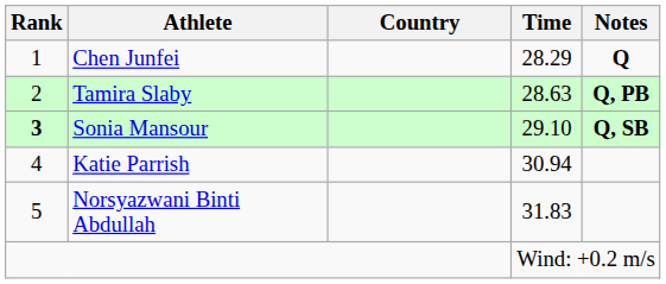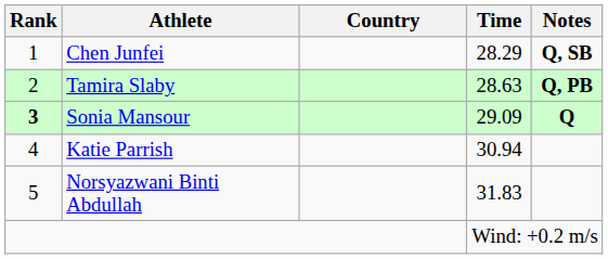Chen Junfei | Notes: Q -> Q, SB
Sonia Mansour | Time: 29.10 -> 29.09
Sonia Mansour | Notes: Q, SB -> Q
